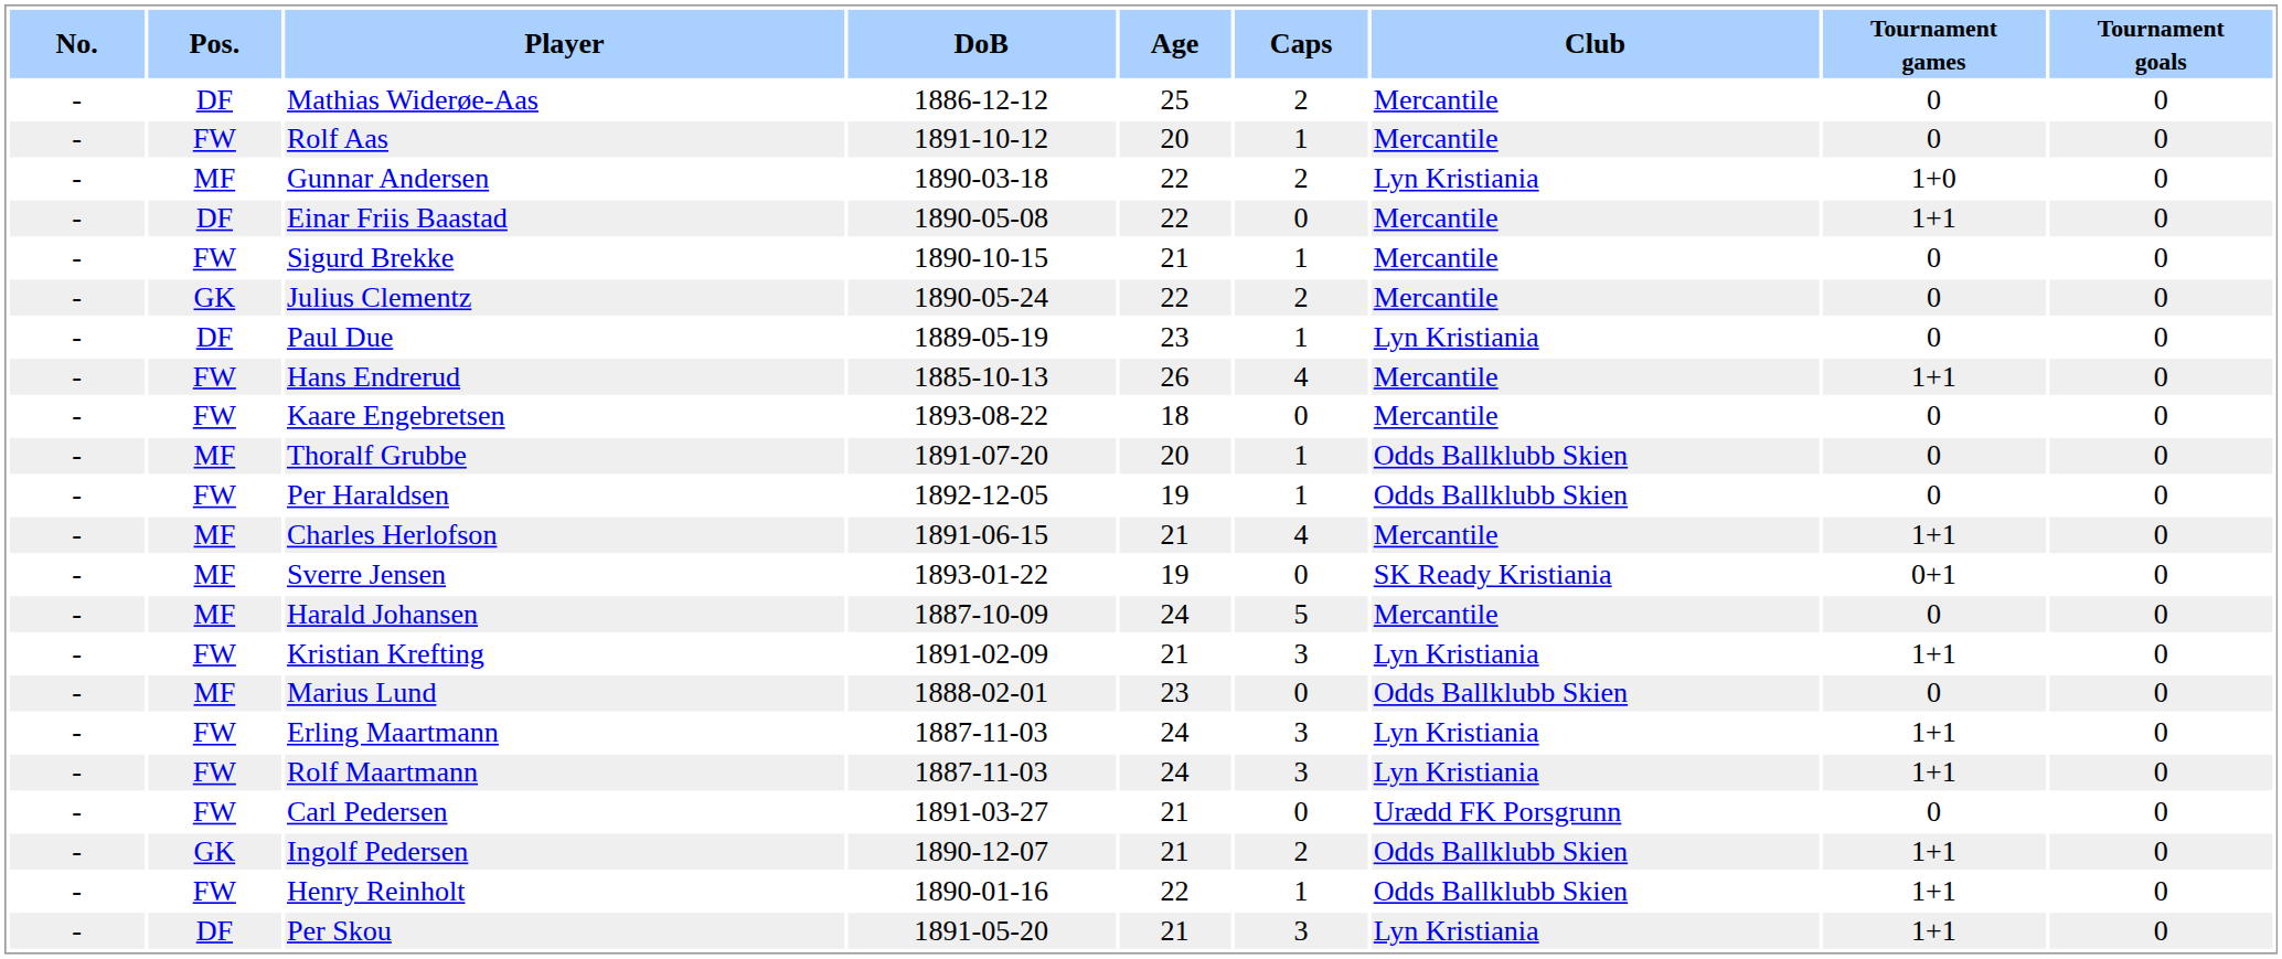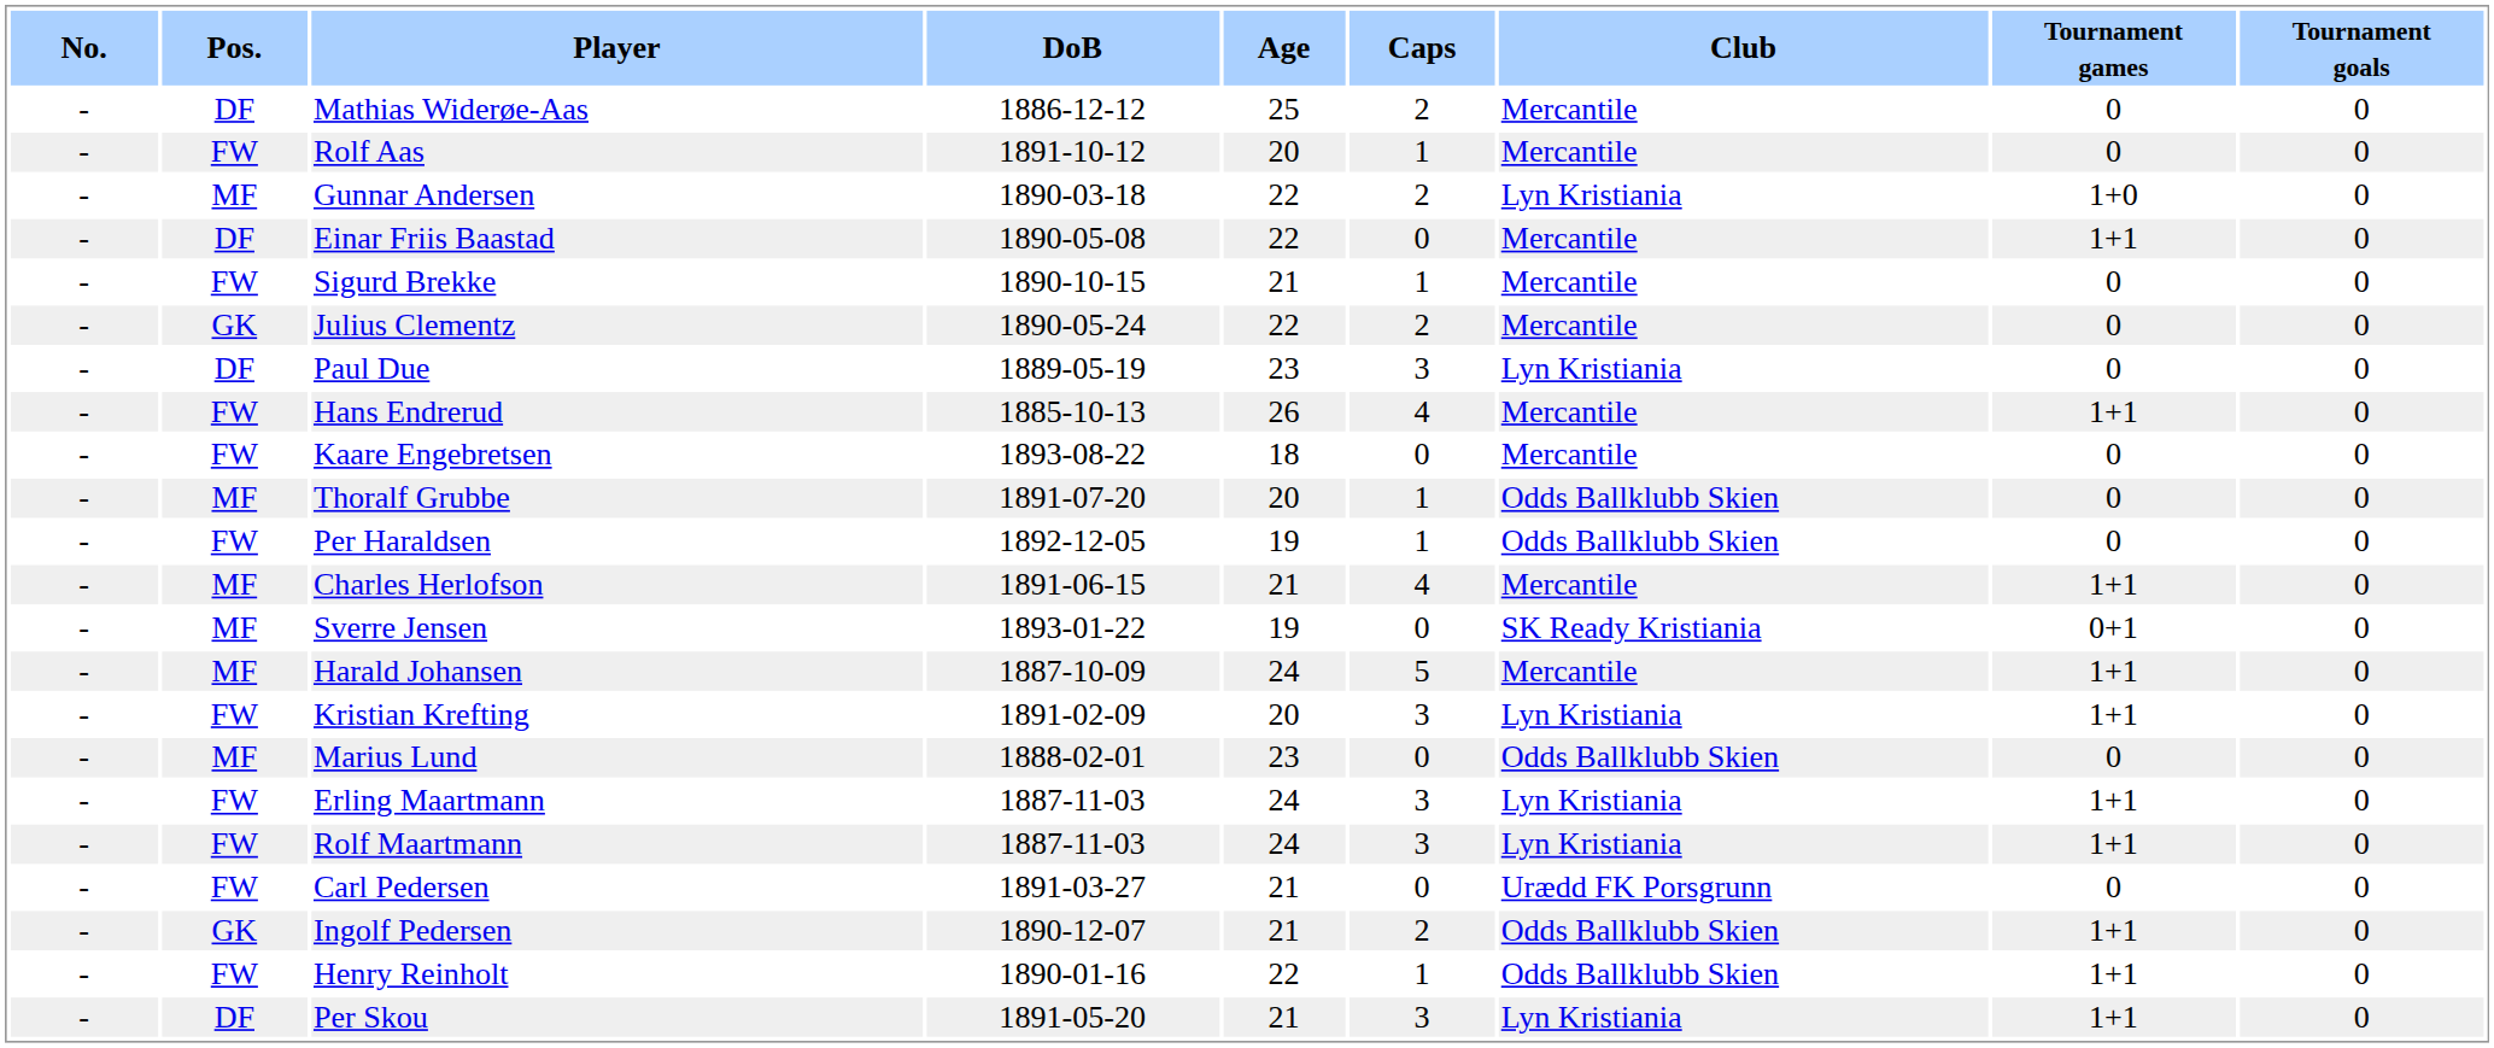Paul Due | Caps: 1 -> 3
Harald Johansen | Tournament games: 0 -> 1+1
Kristian Krefting | Age: 21 -> 20
